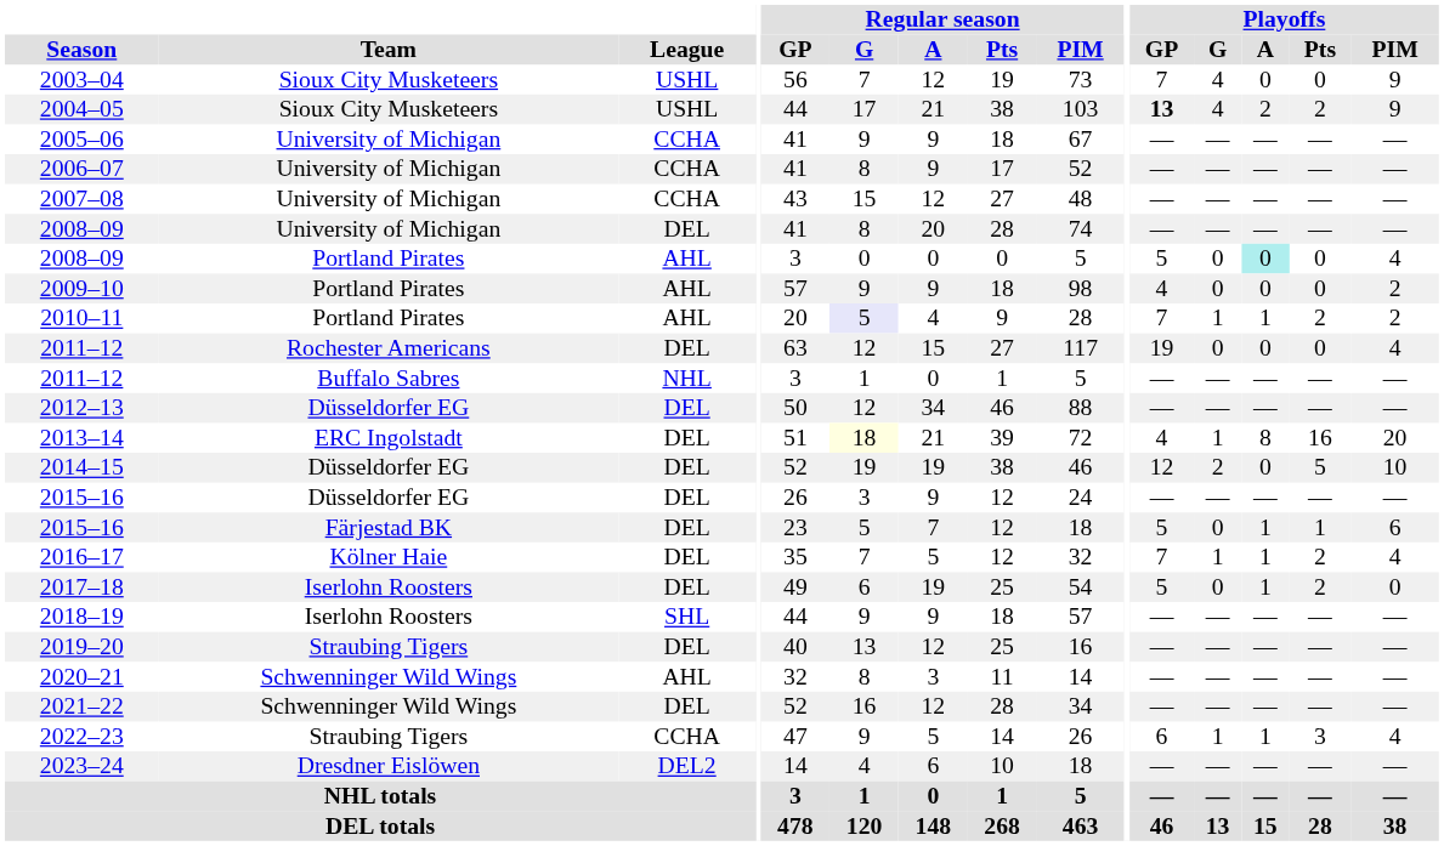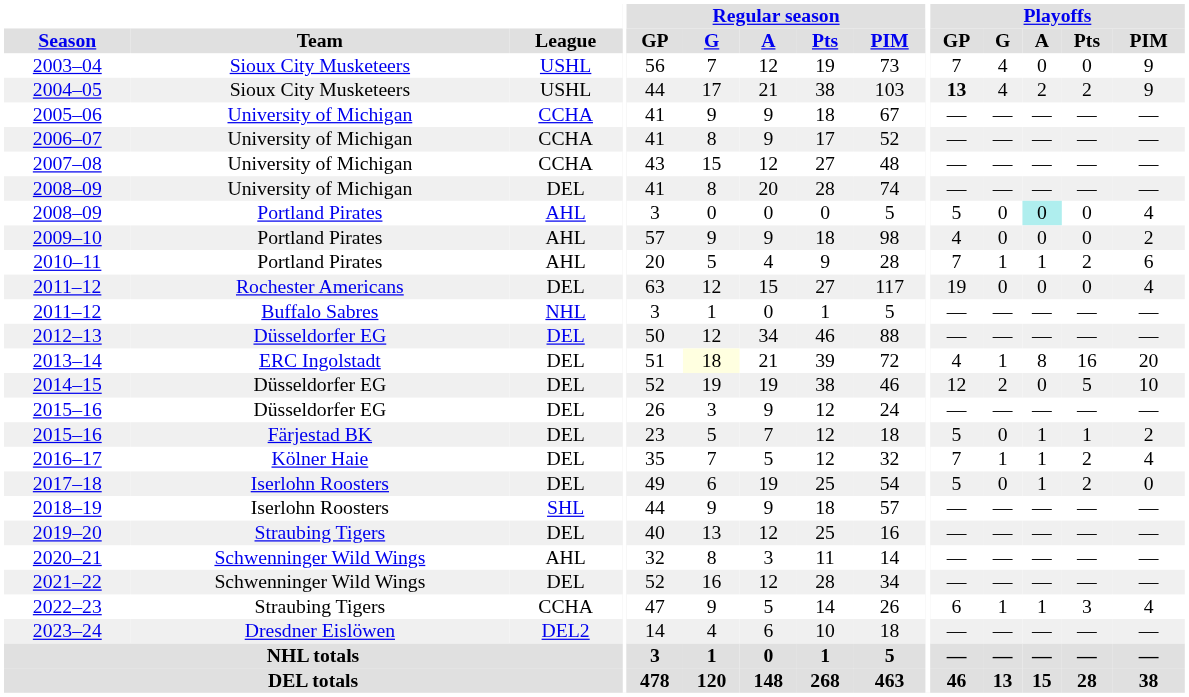2010–11 | Regular season / G: lavender background -> no background
2010–11 | Playoffs / PIM: 2 -> 6
2015–16 / Färjestad BK | Playoffs / PIM: 6 -> 2
